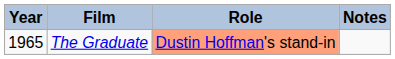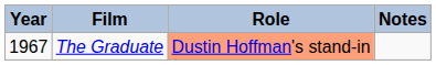The Graduate | Year: 1965 -> 1967
